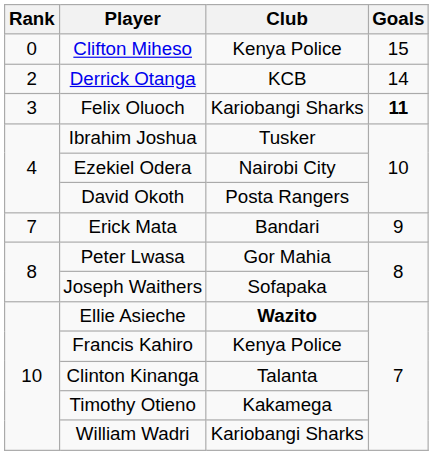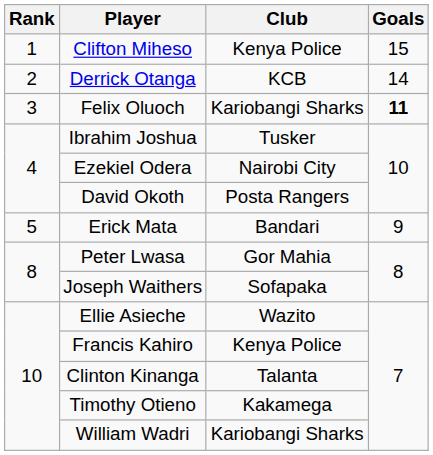Clifton Miheso | Rank: 0 -> 1
Erick Mata | Rank: 7 -> 5
Ellie Asieche | Club: bold -> normal
